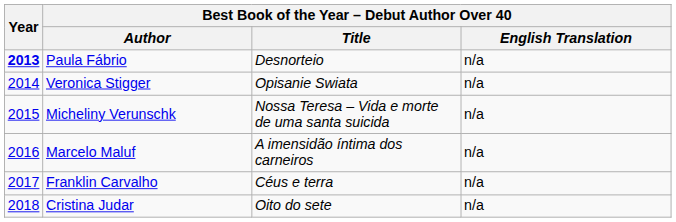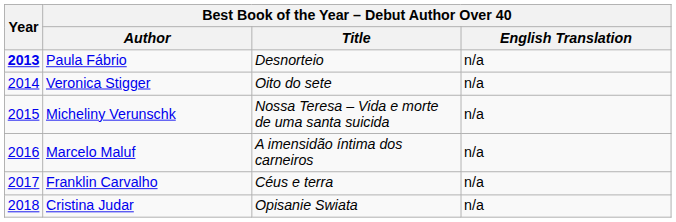Veronica Stigger | Best Book of the Year – Debut Author Over 40 / Title: Opisanie Swiata -> Oito do sete
Cristina Judar | Best Book of the Year – Debut Author Over 40 / Title: Oito do sete -> Opisanie Swiata
